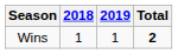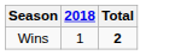- column: 2019 | 1
